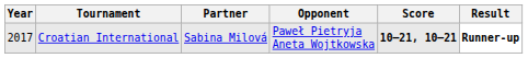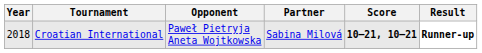columns swapped: Partner <-> Opponent
Croatian International | Year: 2017 -> 2018
